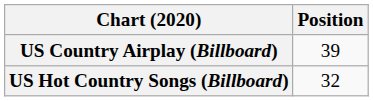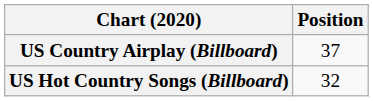US Country Airplay (Billboard) | Position: 39 -> 37
